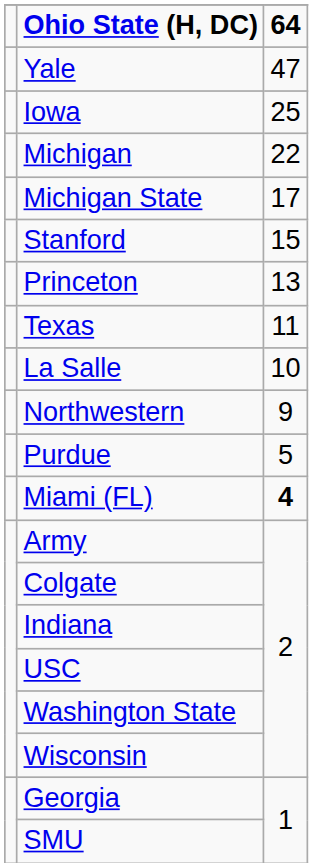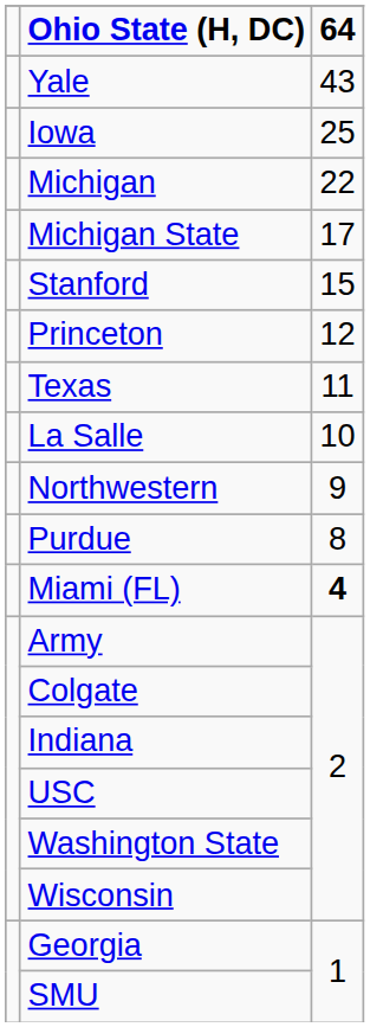Yale | column 3: 47 -> 43
Princeton | column 3: 13 -> 12
Purdue | column 3: 5 -> 8
